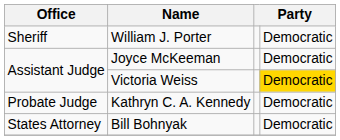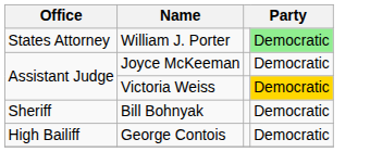William J. Porter | Office: Sheriff -> States Attorney
William J. Porter | column 4: no background -> lightgreen background
- row: Probate Judge | Kathryn C. A. Kennedy | Democratic
Bill Bohnyak | Office: States Attorney -> Sheriff
+ row: High Bailiff | George Contois | Democratic
